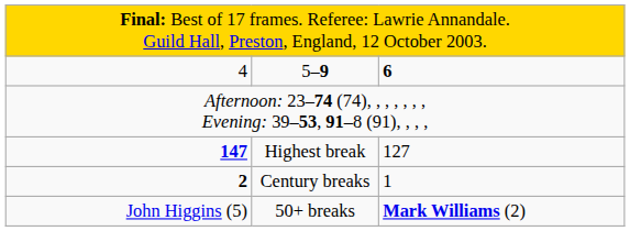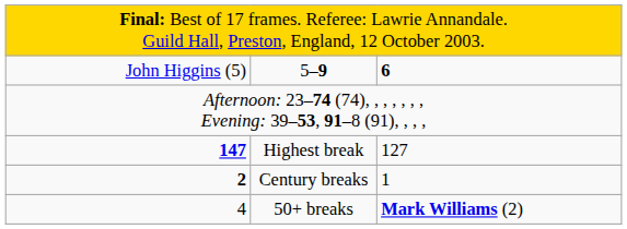5–9 | column 1: 4 -> John Higgins (5)
50+ breaks | column 1: John Higgins (5) -> 4
